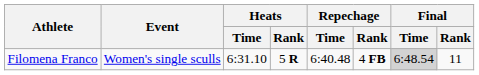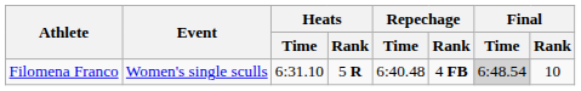Filomena Franco | Final / Rank: 11 -> 10
